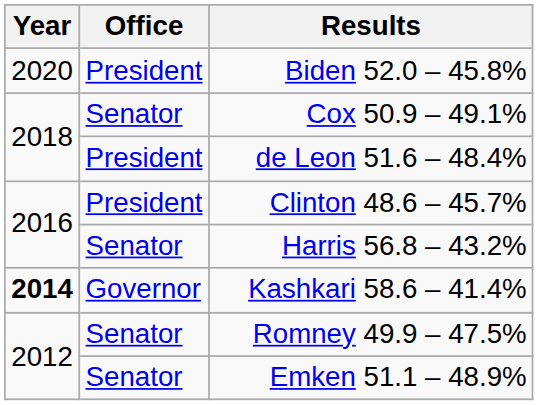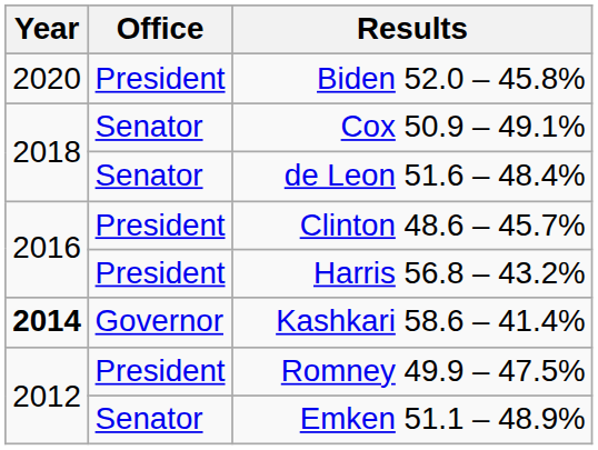de Leon 51.6 – 48.4% | Office: President -> Senator
Harris 56.8 – 43.2% | Office: Senator -> President
Romney 49.9 – 47.5% | Office: Senator -> President
